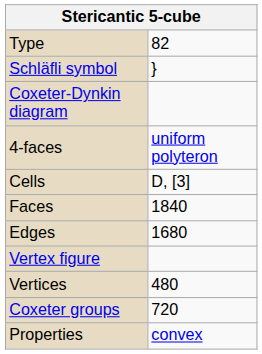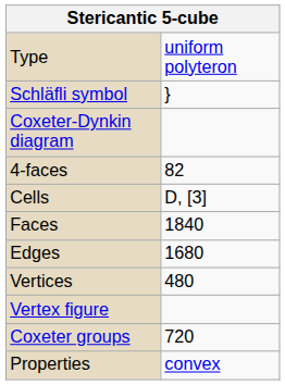Type | column 2: 82 -> uniform polyteron
4-faces | column 2: uniform polyteron -> 82
rows swapped: Vertices <-> Vertex figure
